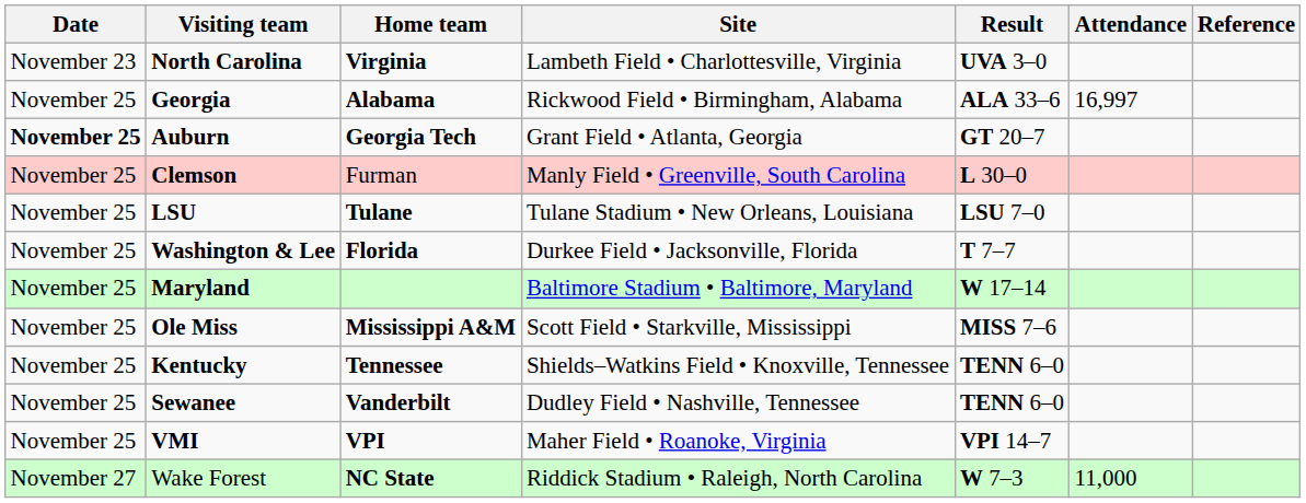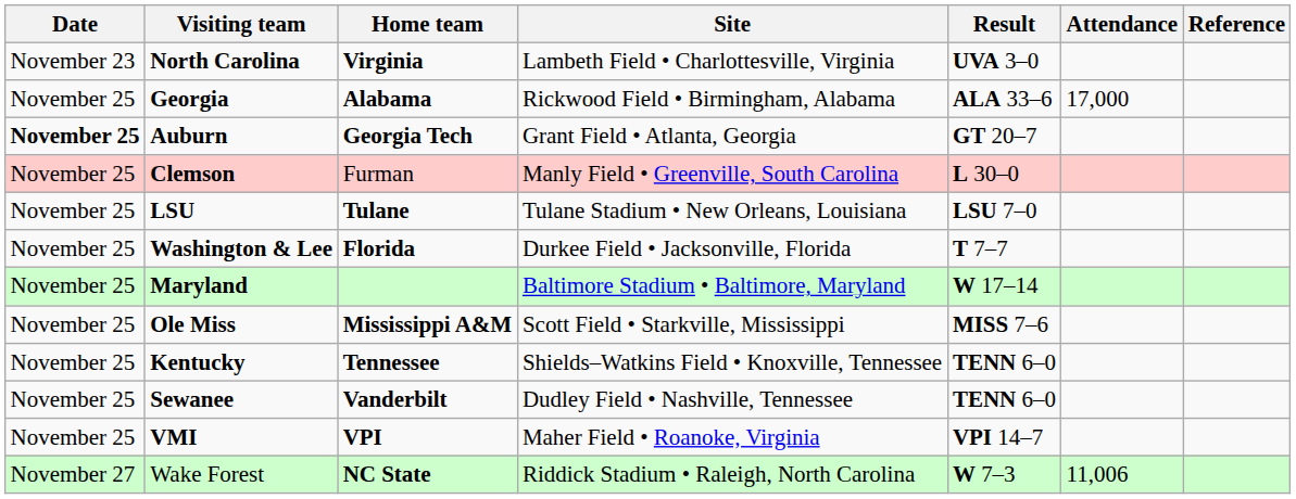Georgia | Attendance: 16,997 -> 17,000
Wake Forest | Attendance: 11,000 -> 11,006
